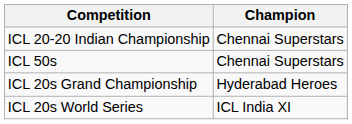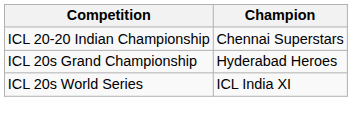- row: ICL 50s | Chennai Superstars
